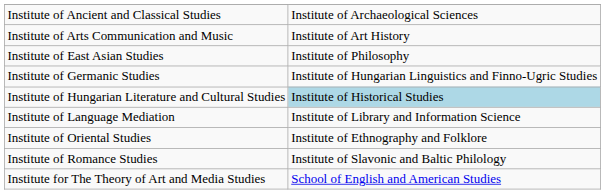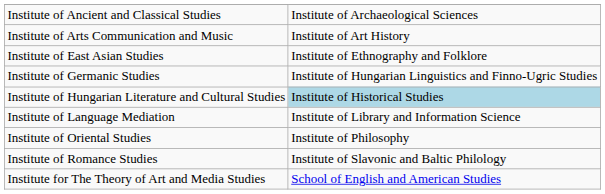Institute of East Asian Studies | column 2: Institute of Philosophy -> Institute of Ethnography and Folklore
Institute of Oriental Studies | column 2: Institute of Ethnography and Folklore -> Institute of Philosophy
